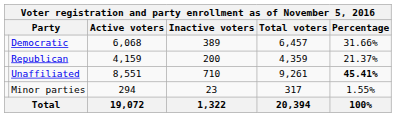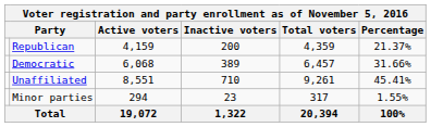rows swapped: Democratic <-> Republican
Unaffiliated | Percentage: bold -> normal
